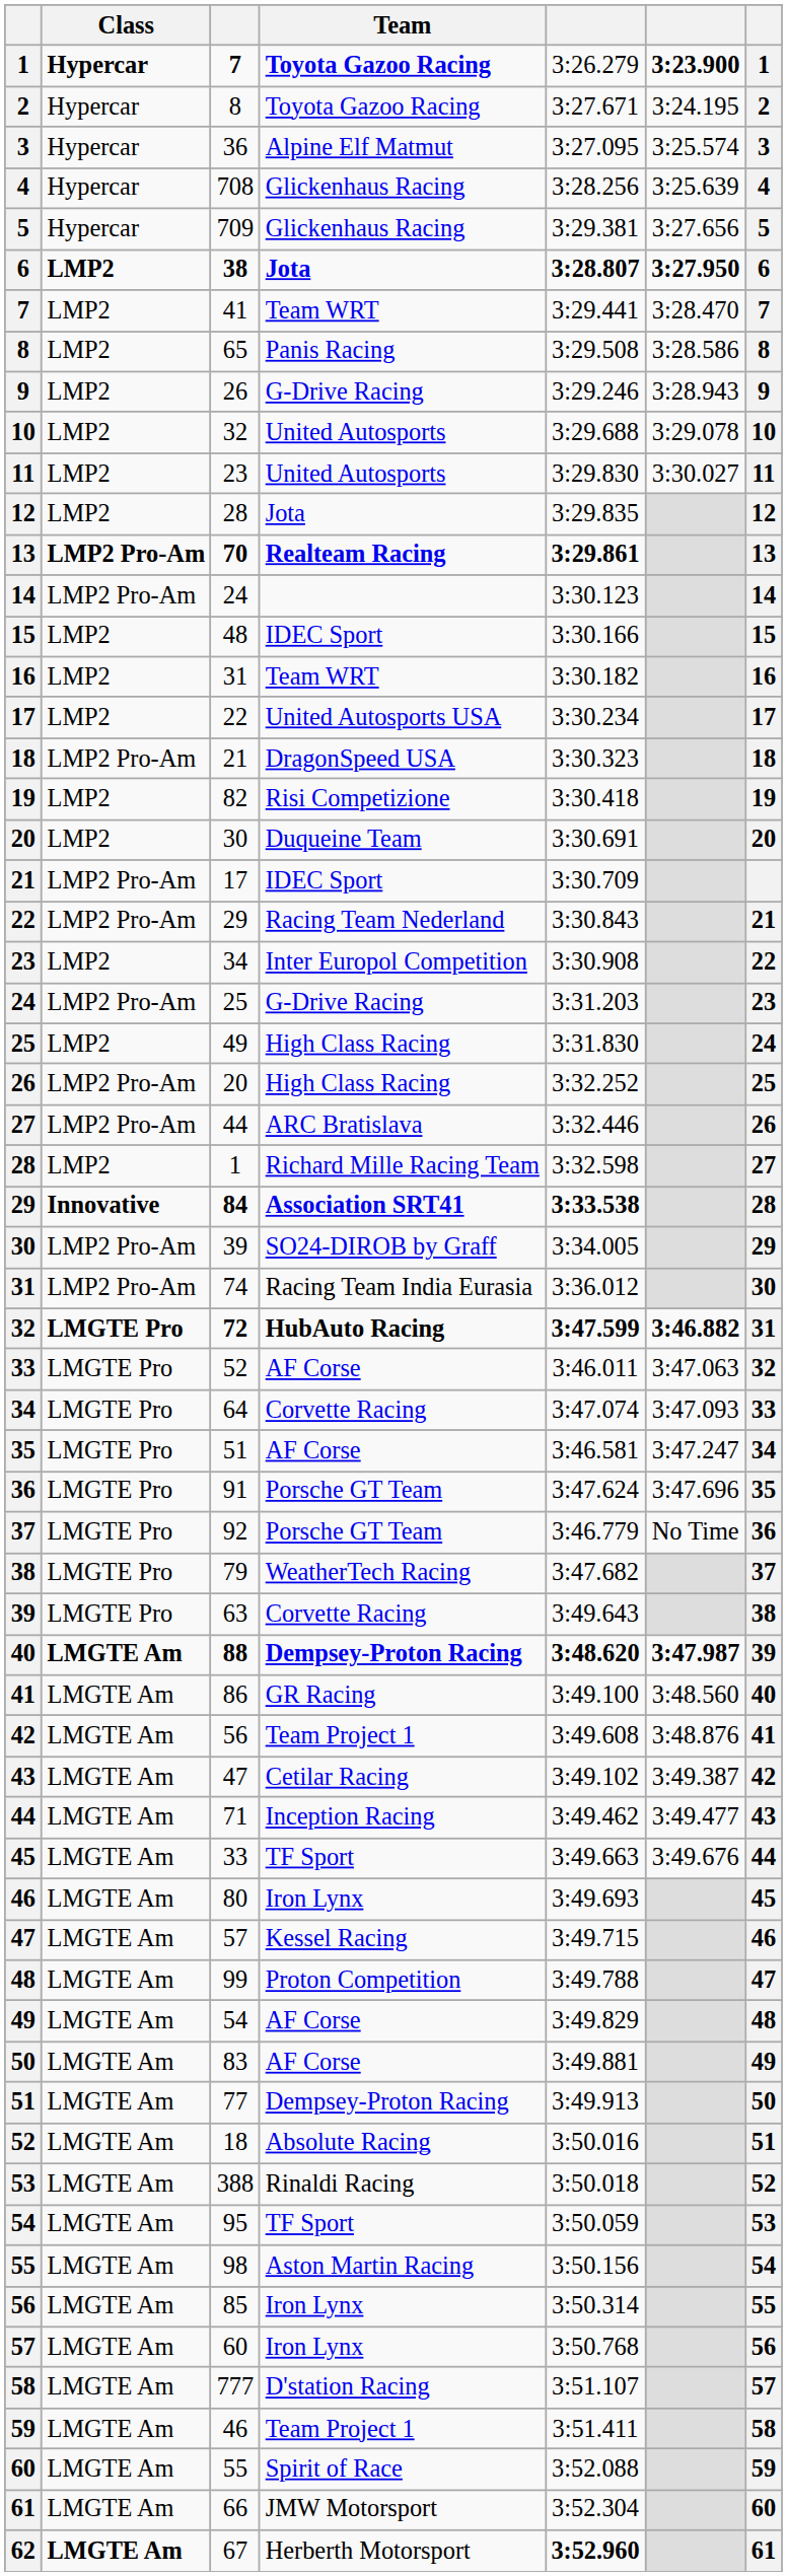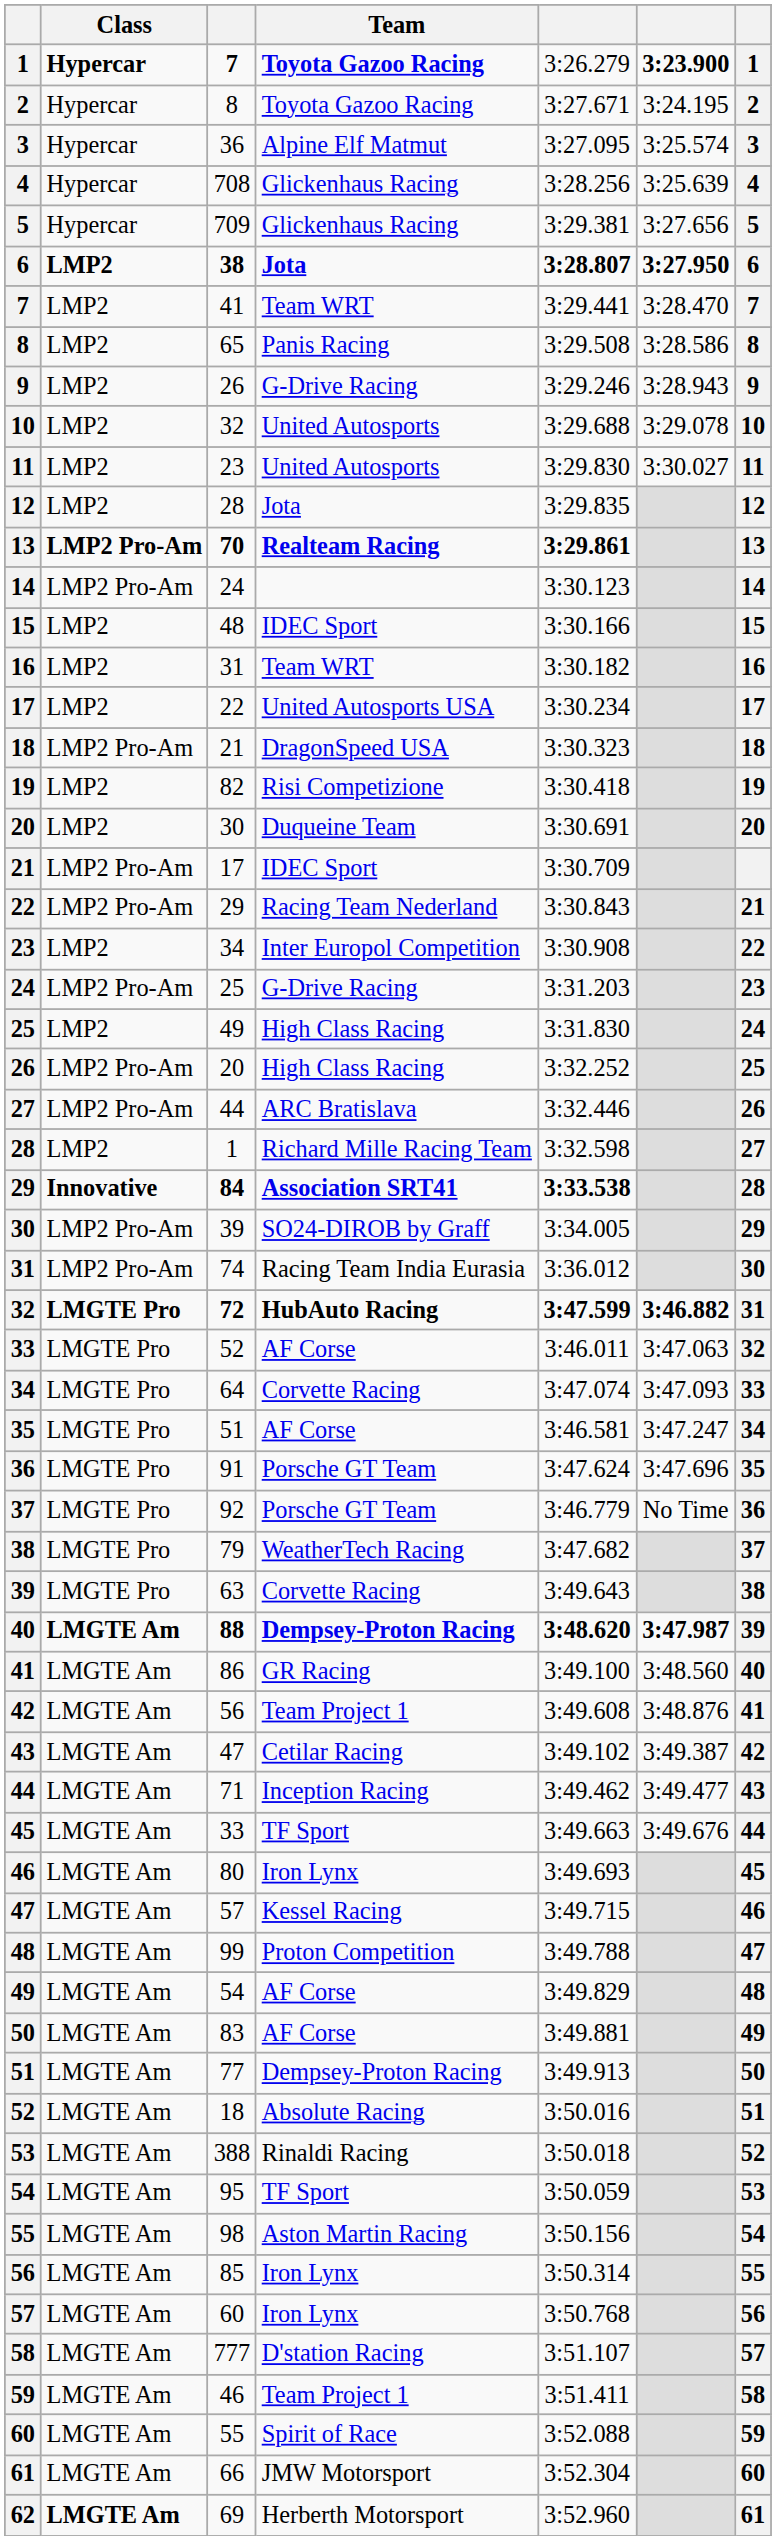62 | column 3: 67 -> 69
62 | column 5: bold -> normal
